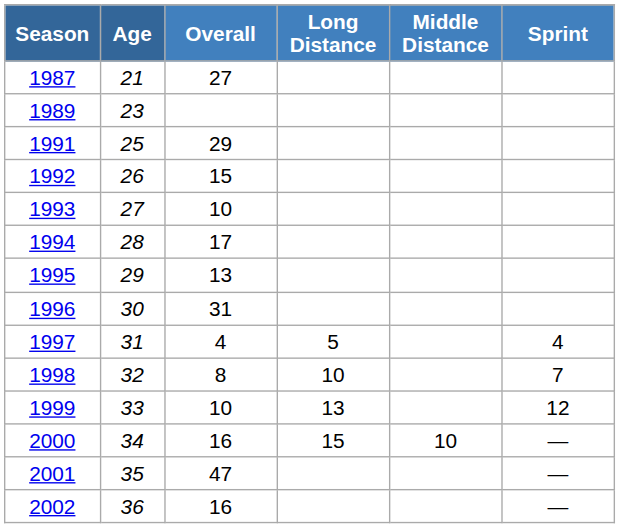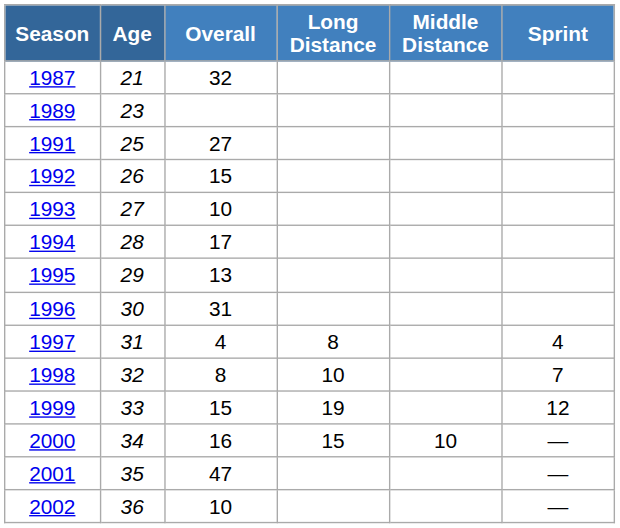1987 | Overall: 27 -> 32
1991 | Overall: 29 -> 27
1997 | Long Distance: 5 -> 8
1999 | Overall: 10 -> 15
1999 | Long Distance: 13 -> 19
2002 | Overall: 16 -> 10
